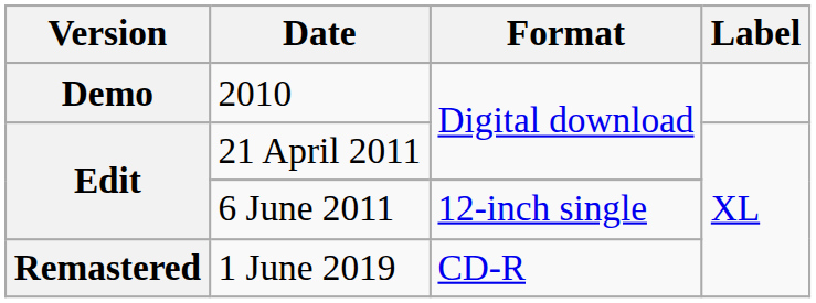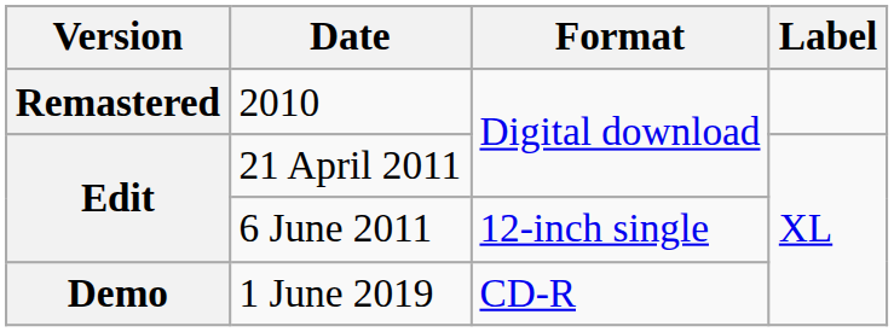2010 | Version: Demo -> Remastered
1 June 2019 | Version: Remastered -> Demo
